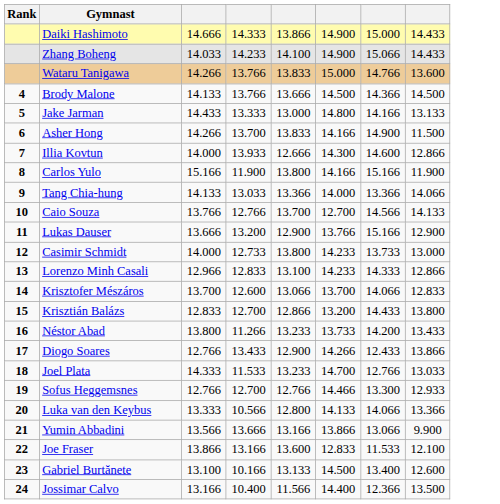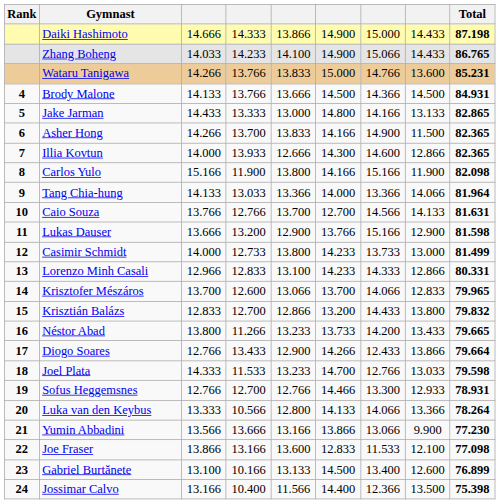+ column: Total | 87.198 | 86.765 | 85.231 | 84.931 | 82.865 | 82.365 | 82.365 | 82.098 | 81.964 | 81.631 | 81.598 | 81.499 | 80.331 | 79.965 | 79.832 | 79.665 | 79.664 | 79.598 | 78.931 | 78.264 | 77.230 | 77.098 | 76.899 | 75.398
